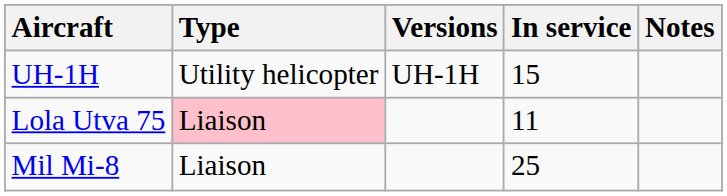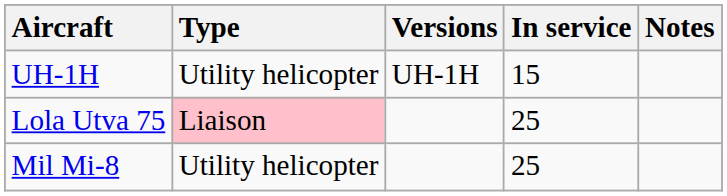Lola Utva 75 | In service: 11 -> 25
Mil Mi-8 | Type: Liaison -> Utility helicopter
